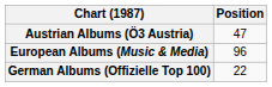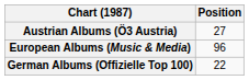Austrian Albums (Ö3 Austria) | Position: 47 -> 27
